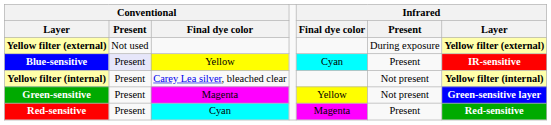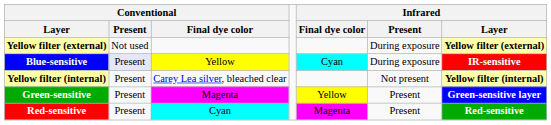Blue-sensitive | Infrared / Present: Present -> During exposure
Green-sensitive | Infrared / Present: Not present -> Present
